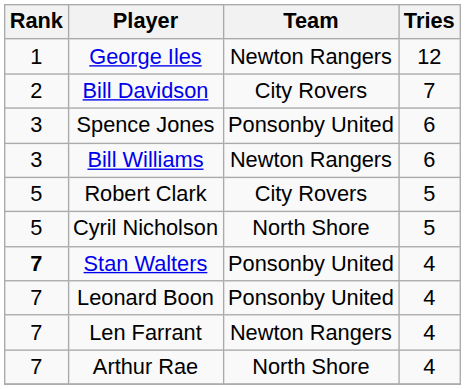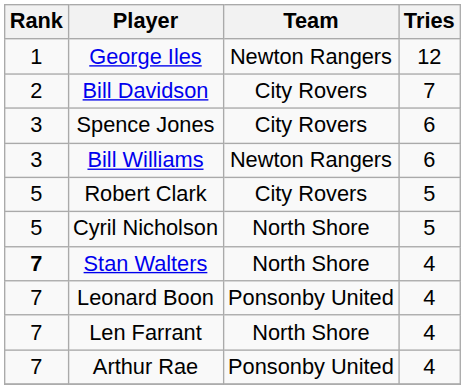Spence Jones | Team: Ponsonby United -> City Rovers
Stan Walters | Team: Ponsonby United -> North Shore
Len Farrant | Team: Newton Rangers -> North Shore
Arthur Rae | Team: North Shore -> Ponsonby United
